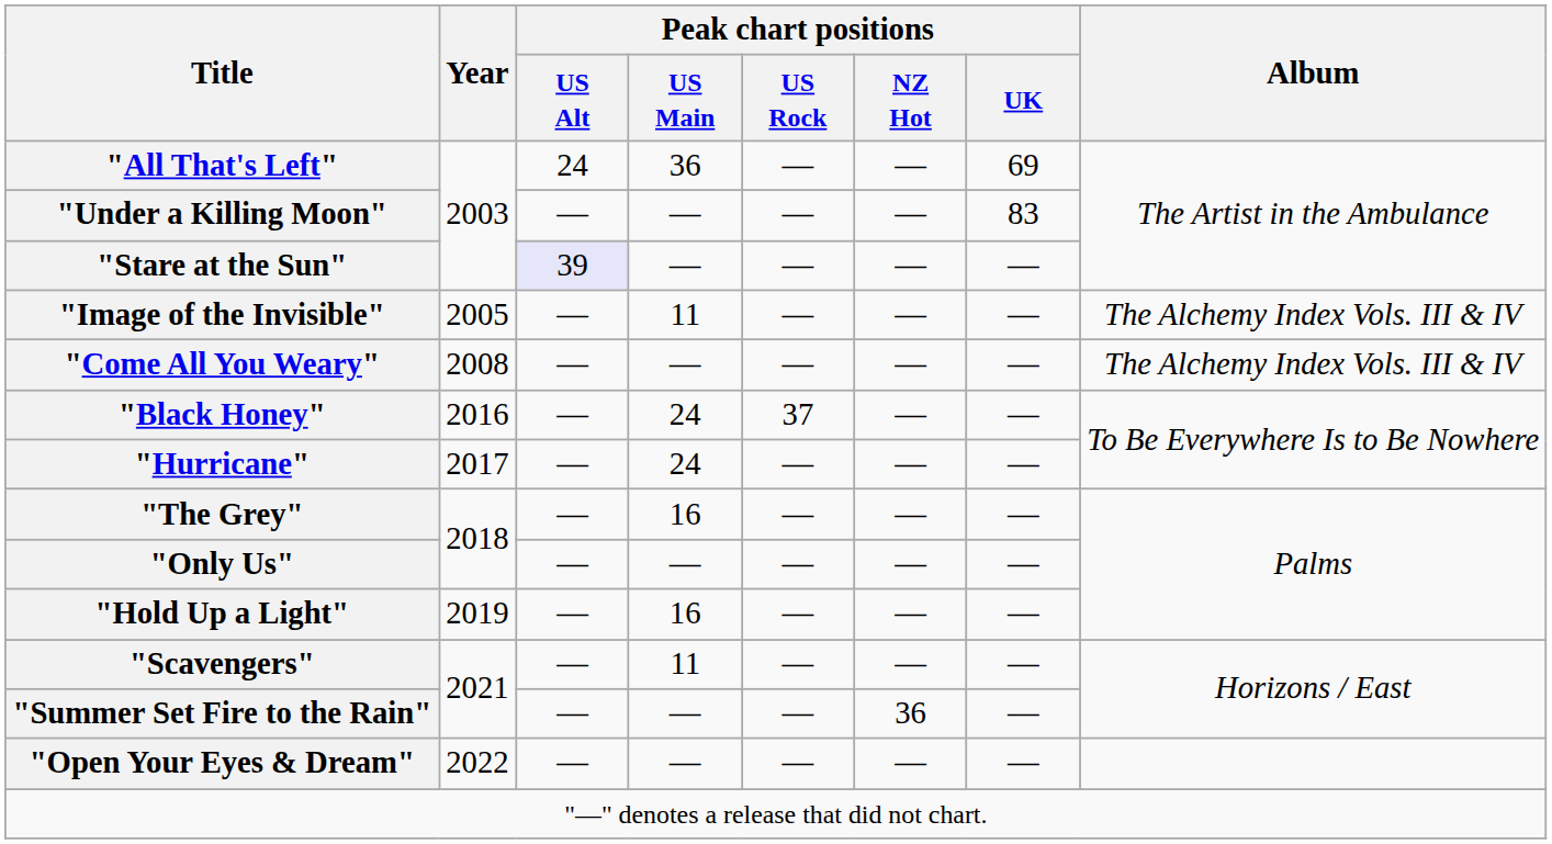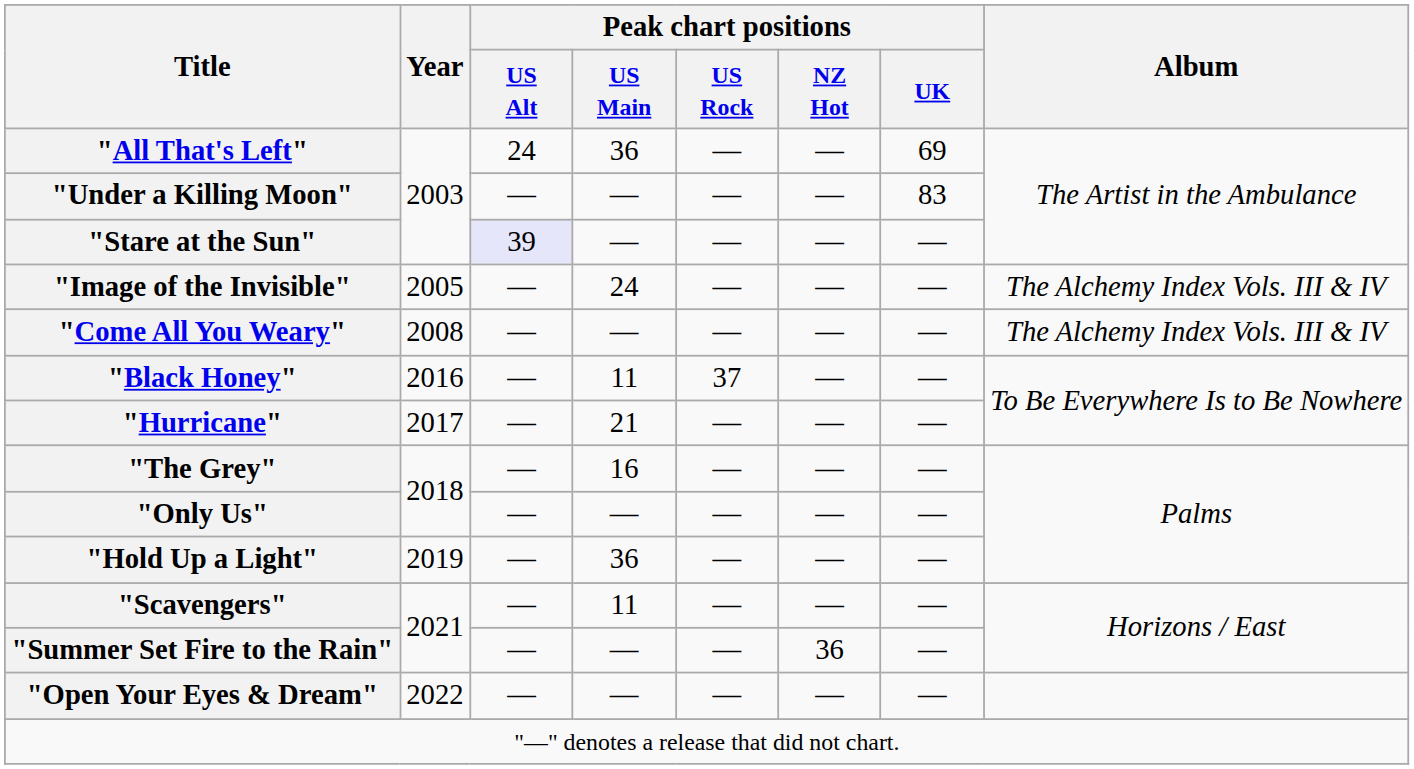"Image of the Invisible" | Peak chart positions / US Main: 11 -> 24
"Black Honey" | Peak chart positions / US Main: 24 -> 11
"Hurricane" | Peak chart positions / US Main: 24 -> 21
"Hold Up a Light" | Peak chart positions / US Main: 16 -> 36
